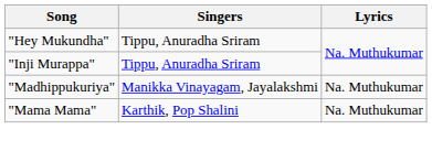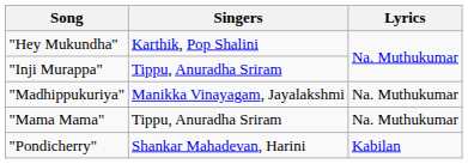"Hey Mukundha" | Singers: Tippu, Anuradha Sriram -> Karthik, Pop Shalini
"Mama Mama" | Singers: Karthik, Pop Shalini -> Tippu, Anuradha Sriram
+ row: "Pondicherry" | Shankar Mahadevan, Harini | Kabilan
